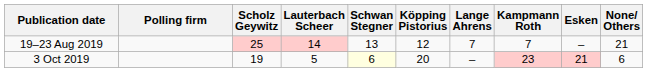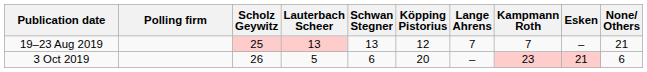19–23 Aug 2019 | Lauterbach Scheer: 14 -> 13
3 Oct 2019 | Scholz Geywitz: 19 -> 26
3 Oct 2019 | Schwan Stegner: lightyellow background -> no background
